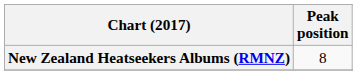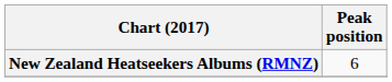New Zealand Heatseekers Albums (RMNZ) | Peak position: 8 -> 6
